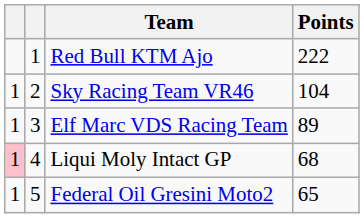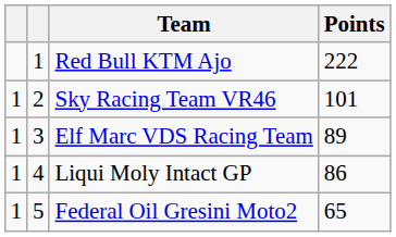Sky Racing Team VR46 | Points: 104 -> 101
Liqui Moly Intact GP | column 1: pink background -> no background
Liqui Moly Intact GP | Points: 68 -> 86
